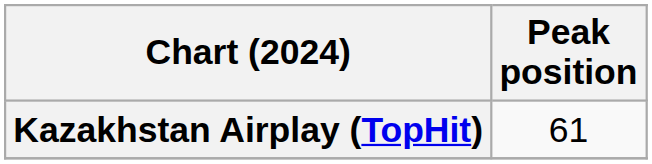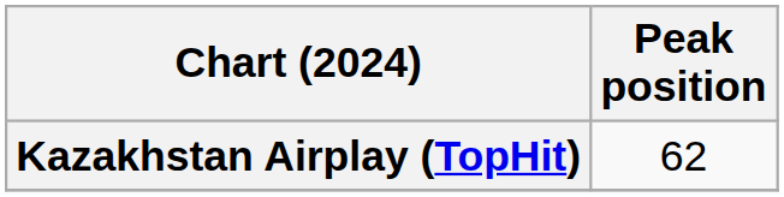Kazakhstan Airplay (TopHit) | Peak position: 61 -> 62
